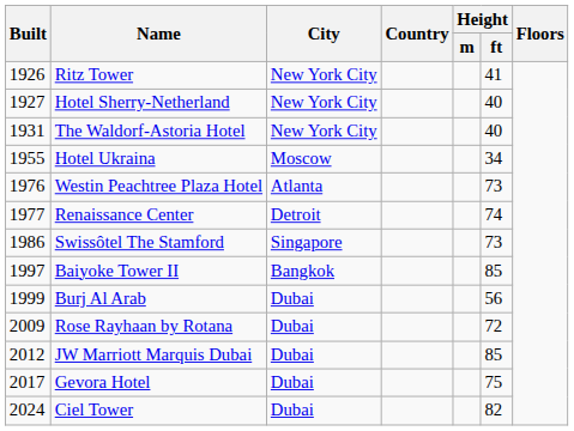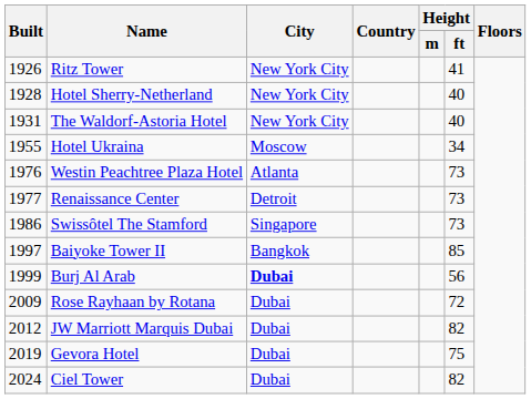Hotel Sherry-Netherland | Built: 1927 -> 1928
Renaissance Center | Height / ft: 74 -> 73
Burj Al Arab | City: normal -> bold
JW Marriott Marquis Dubai | Height / ft: 85 -> 82
Gevora Hotel | Built: 2017 -> 2019
